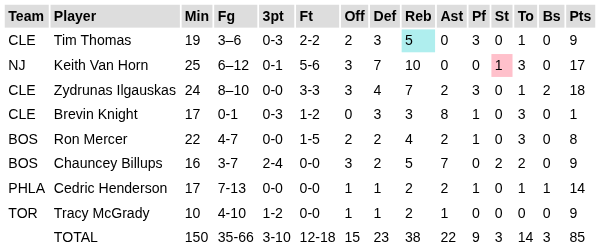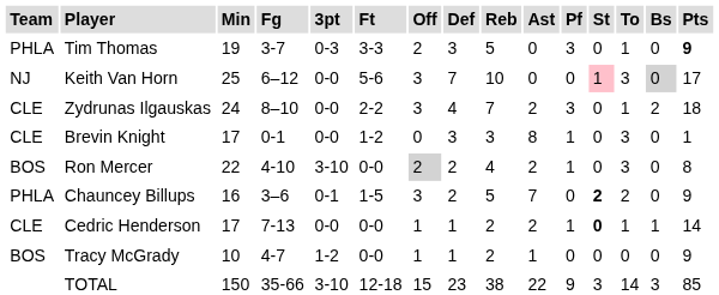Tim Thomas | Team: CLE -> PHLA
Tim Thomas | Fg: 3–6 -> 3-7
Tim Thomas | Ft: 2-2 -> 3-3
Tim Thomas | Reb: paleturquoise background -> no background
Tim Thomas | Pts: normal -> bold
Keith Van Horn | 3pt: 0-1 -> 0-0
Keith Van Horn | Bs: no background -> lightgrey background
Zydrunas Ilgauskas | Ft: 3-3 -> 2-2
Brevin Knight | 3pt: 0-3 -> 0-0
Ron Mercer | Fg: 4-7 -> 4-10
Ron Mercer | 3pt: 0-0 -> 3-10
Ron Mercer | Ft: 1-5 -> 0-0
Ron Mercer | Off: no background -> lightgrey background
Chauncey Billups | Team: BOS -> PHLA
Chauncey Billups | Fg: 3-7 -> 3–6
Chauncey Billups | 3pt: 2-4 -> 0-1
Chauncey Billups | Ft: 0-0 -> 1-5
Chauncey Billups | St: normal -> bold
Cedric Henderson | Team: PHLA -> CLE
Cedric Henderson | St: normal -> bold
Tracy McGrady | Team: TOR -> BOS
Tracy McGrady | Fg: 4-10 -> 4-7
